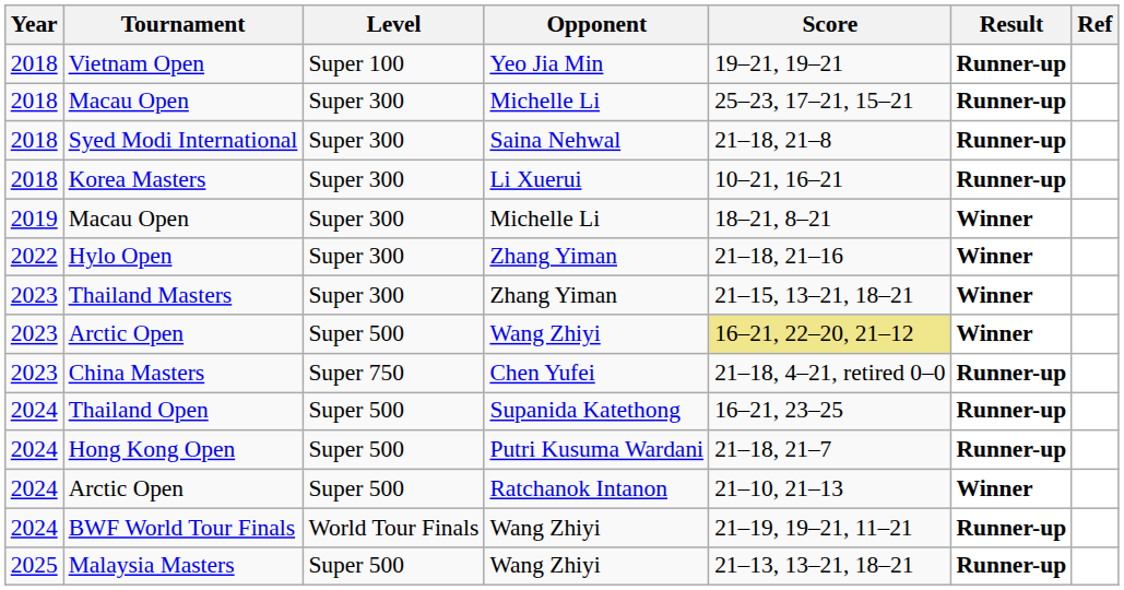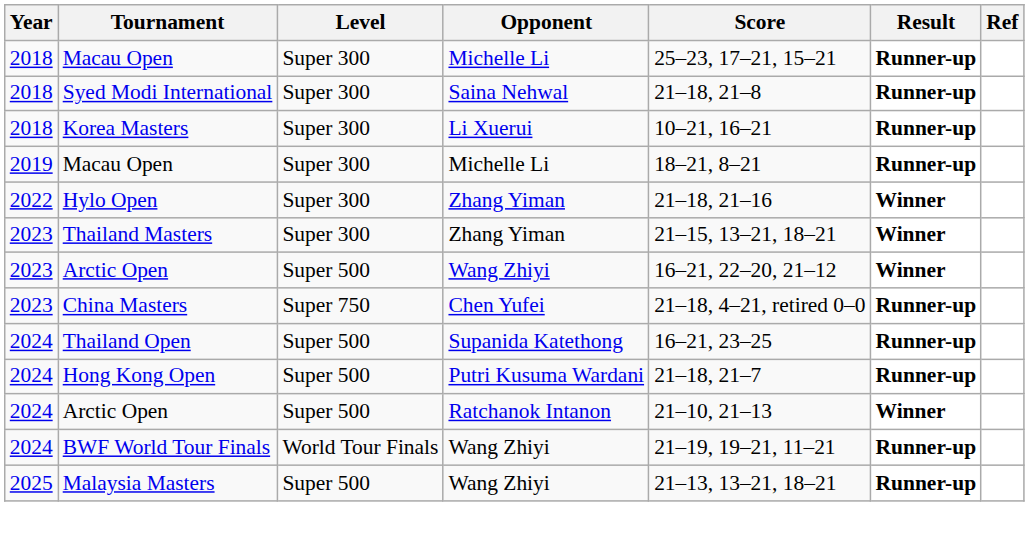- row: 2018 | Vietnam Open | Super 100 | Yeo Jia Min | 19–21, 19–21 | Runner-up
2019 / Macau Open | Result: Winner -> Runner-up
2023 / Arctic Open | Score: khaki background -> no background
